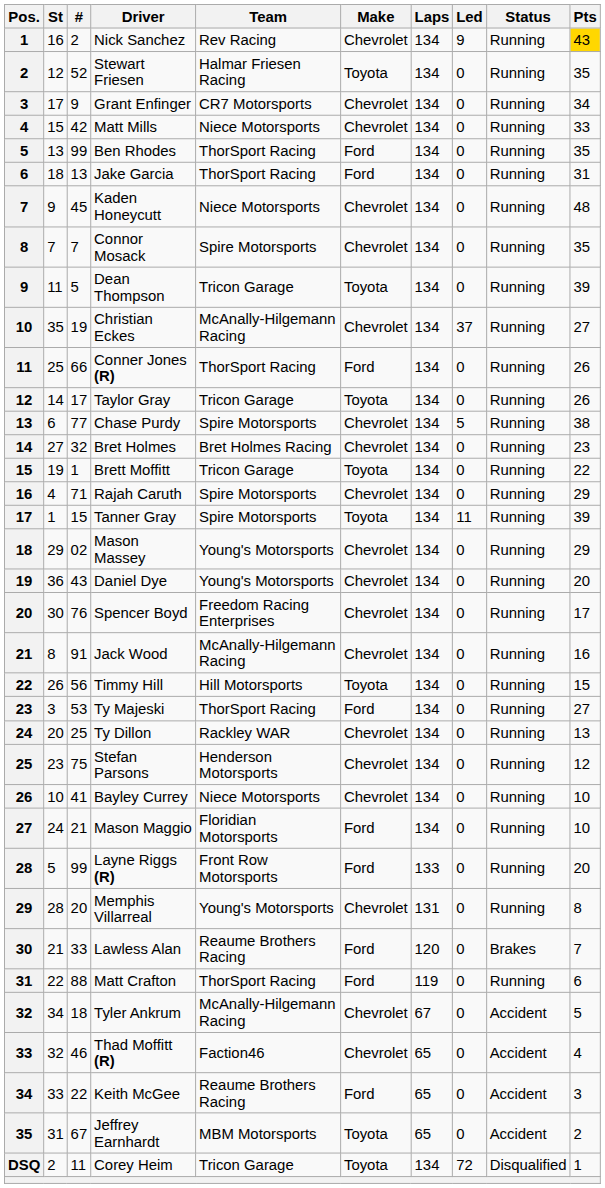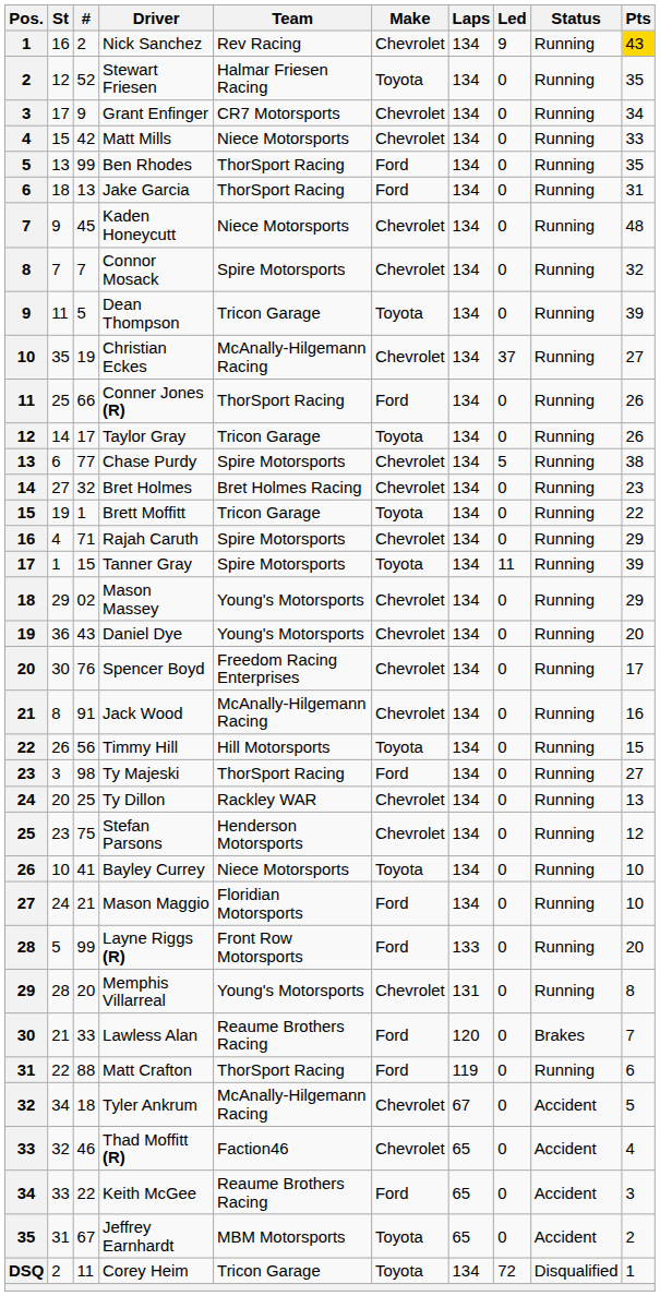Connor Mosack | Pts: 35 -> 32
Ty Majeski | #: 53 -> 98
Bayley Currey | Make: Chevrolet -> Toyota
